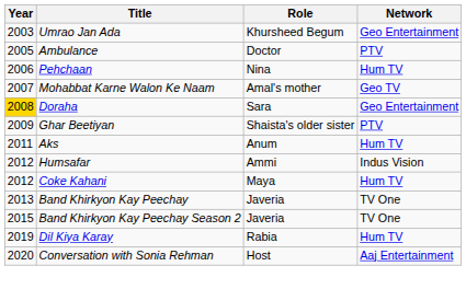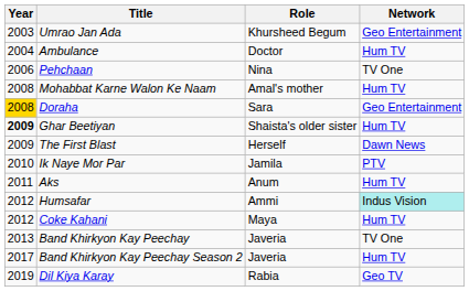Ambulance | Year: 2005 -> 2004
Ambulance | Network: PTV -> Hum TV
Pehchaan | Network: Hum TV -> TV One
Mohabbat Karne Walon Ke Naam | Year: 2007 -> 2008
Mohabbat Karne Walon Ke Naam | Network: Geo TV -> Hum TV
Ghar Beetiyan | Year: normal -> bold
Ghar Beetiyan | Network: PTV -> Hum TV
+ row: 2009 | The First Blast | Herself | Dawn News
+ row: 2010 | Ik Naye Mor Par | Jamila | PTV
Humsafar | Network: no background -> paleturquoise background
Band Khirkyon Kay Peechay Season 2 | Year: 2015 -> 2017
Band Khirkyon Kay Peechay Season 2 | Network: TV One -> Hum TV
Dil Kiya Karay | Network: Hum TV -> Geo TV
- row: 2020 | Conversation with Sonia Rehman | Host | Aaj Entertainment
